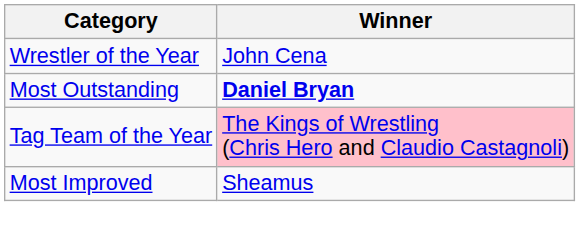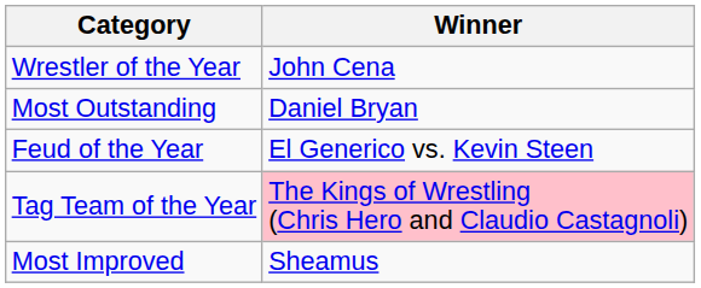Most Outstanding | Winner: bold -> normal
+ row: Feud of the Year | El Generico vs. Kevin Steen
